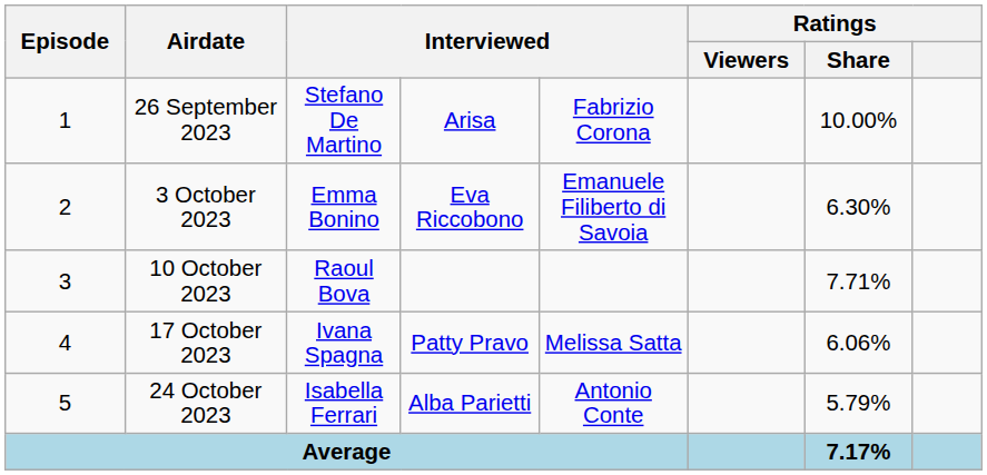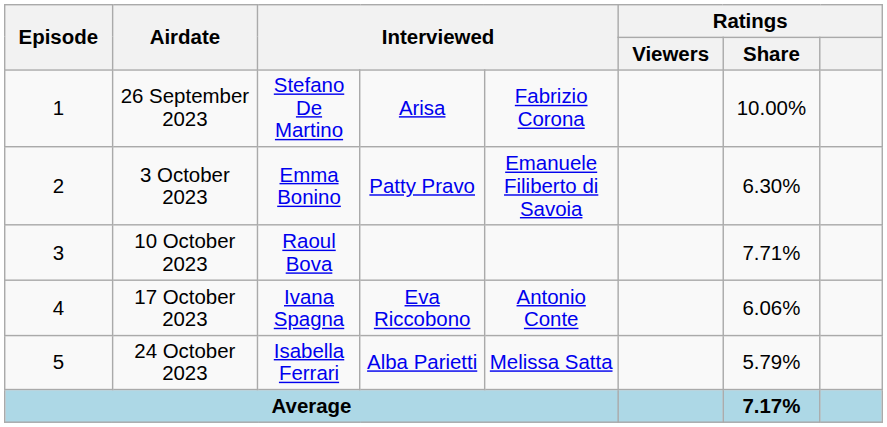3 October 2023 | column 4: Eva Riccobono -> Patty Pravo
17 October 2023 | column 4: Patty Pravo -> Eva Riccobono
17 October 2023 | column 5: Melissa Satta -> Antonio Conte
24 October 2023 | column 5: Antonio Conte -> Melissa Satta
